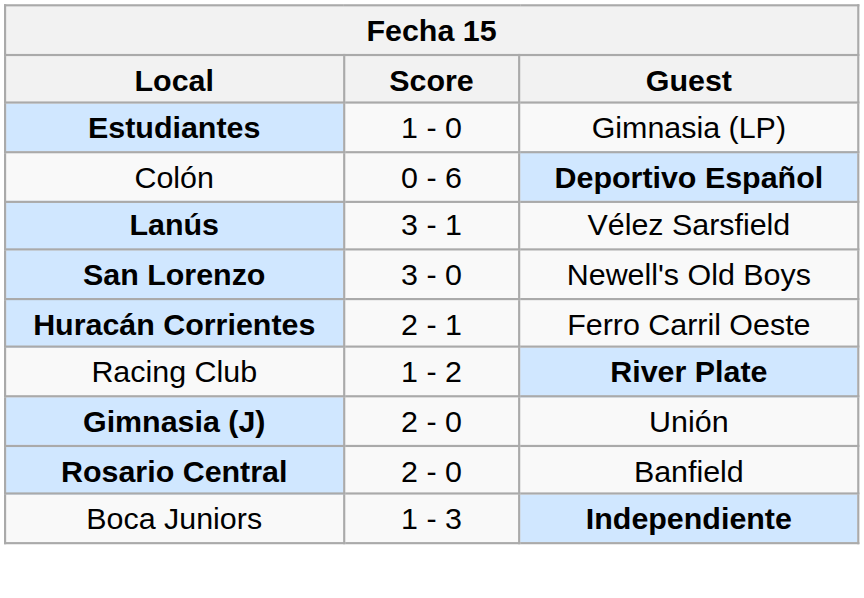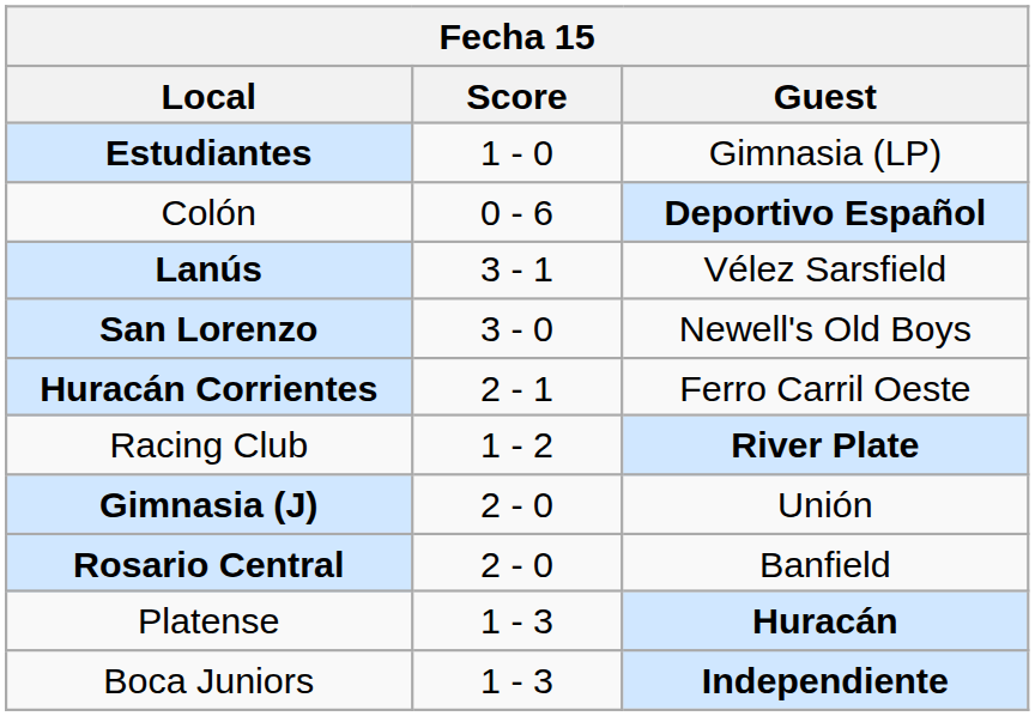+ row: Platense | 1 - 3 | Huracán
